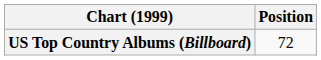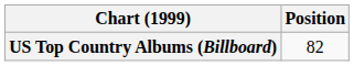US Top Country Albums (Billboard) | Position: 72 -> 82
